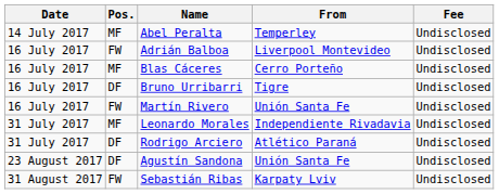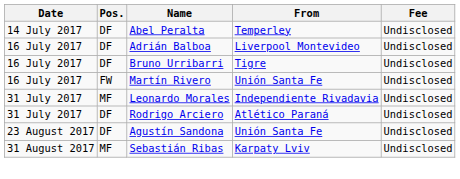Abel Peralta | Pos.: MF -> DF
Adrián Balboa | Pos.: FW -> DF
- row: 16 July 2017 | MF | Blas Cáceres | Cerro Porteño | Undisclosed
Sebastián Ribas | Pos.: FW -> MF
